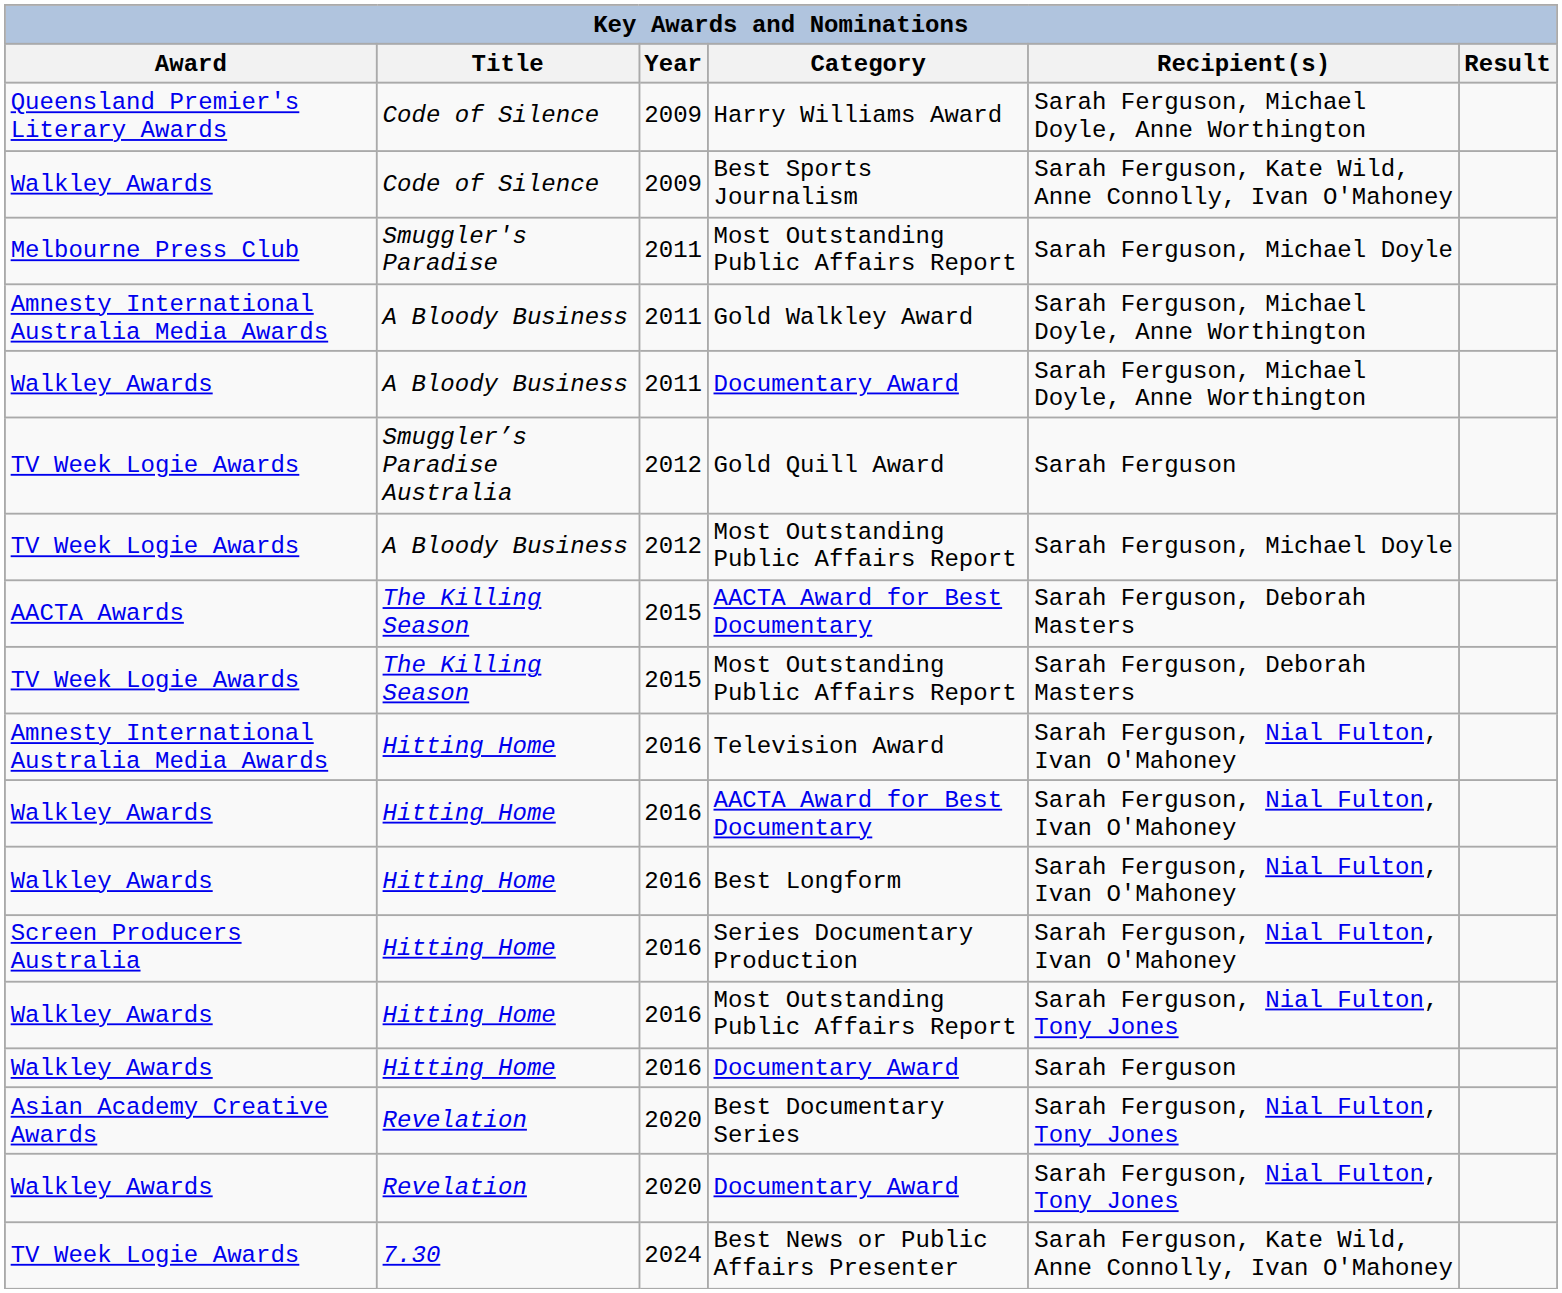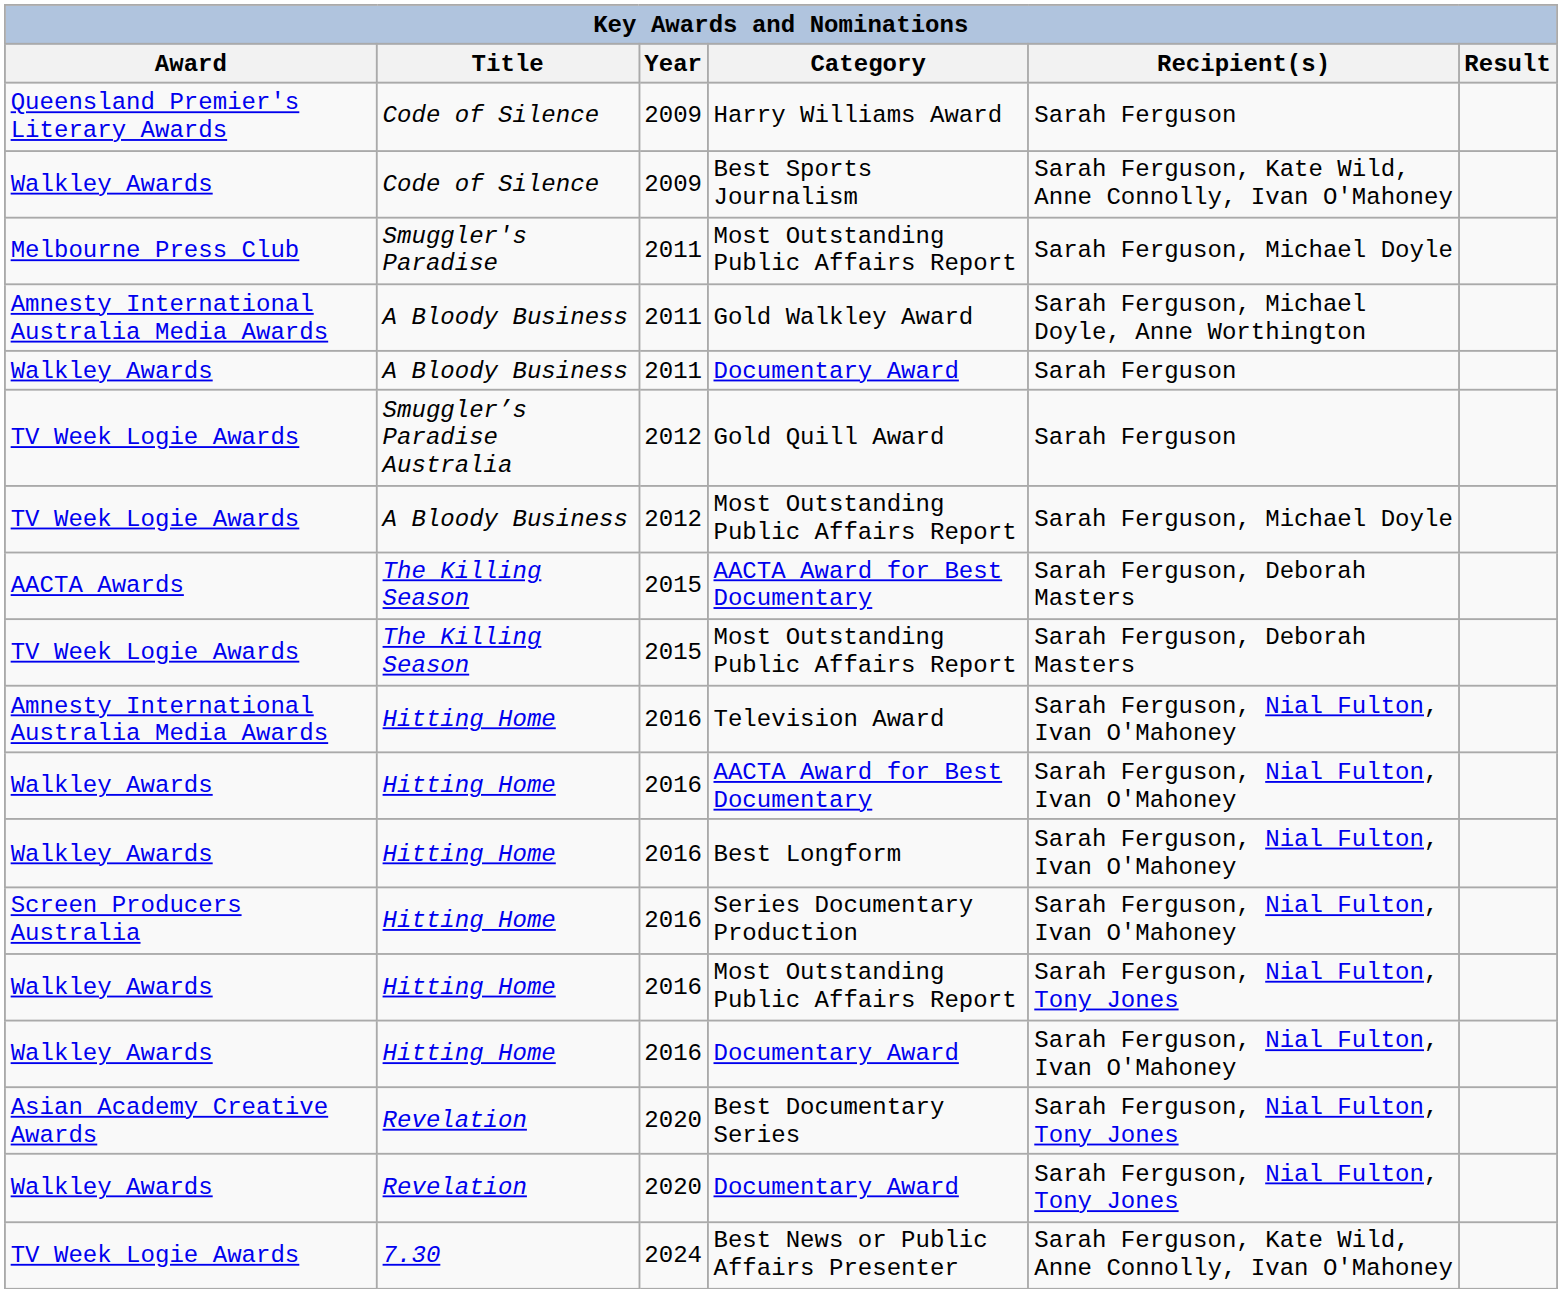Harry Williams Award | Recipient(s): Sarah Ferguson, Michael Doyle, Anne Worthington -> Sarah Ferguson
A Bloody Business / Documentary Award | Recipient(s): Sarah Ferguson, Michael Doyle, Anne Worthington -> Sarah Ferguson
Hitting Home / Documentary Award | Recipient(s): Sarah Ferguson -> Sarah Ferguson, Nial Fulton, Ivan O'Mahoney
